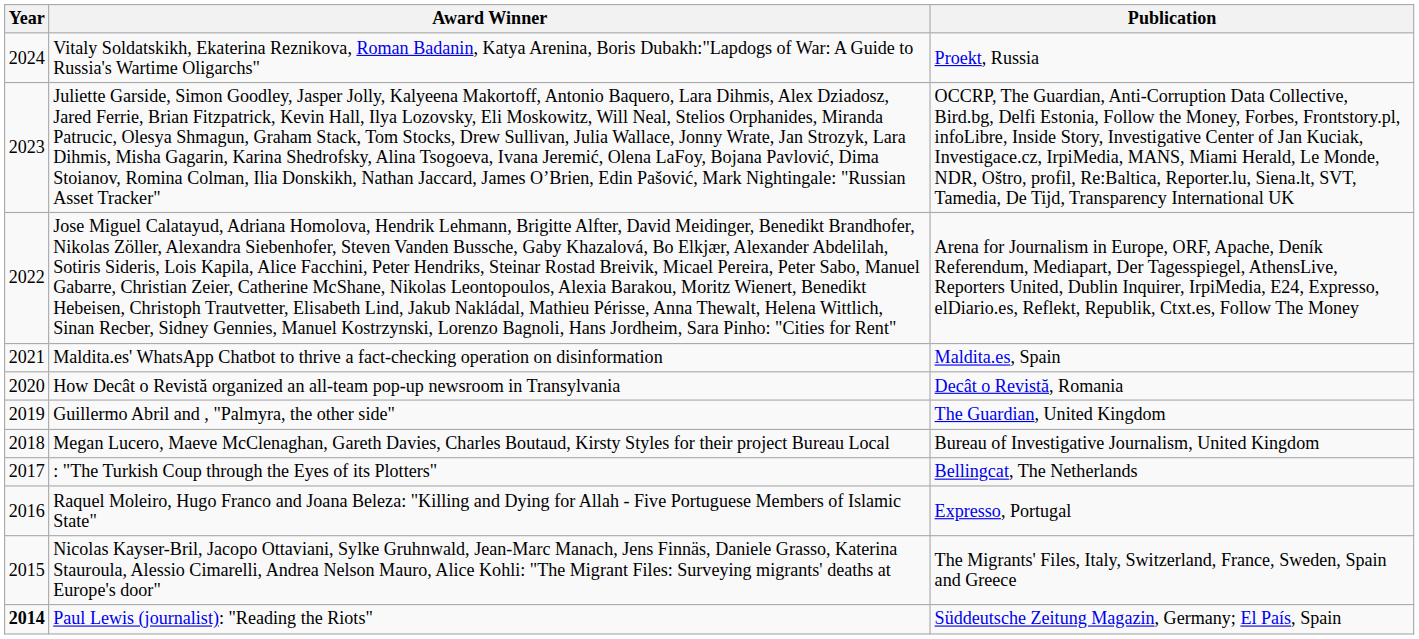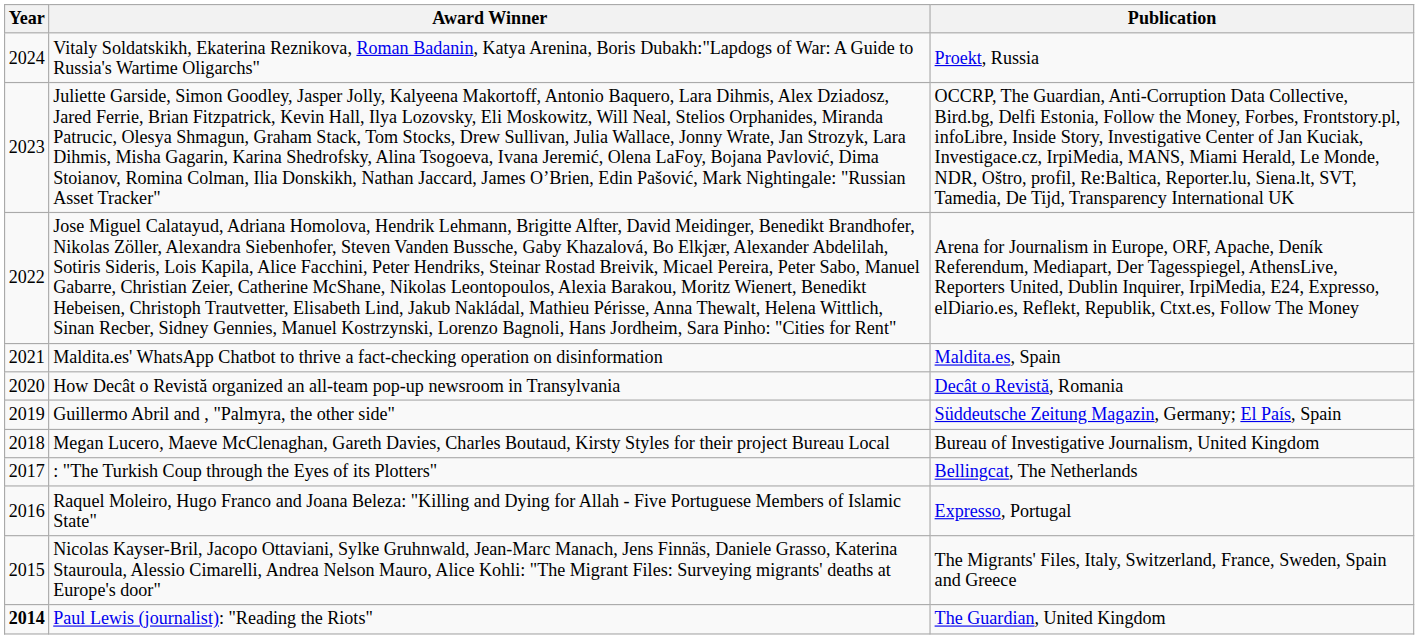Guillermo Abril and , "Palmyra, the other side" | Publication: The Guardian, United Kingdom -> Süddeutsche Zeitung Magazin, Germany; El País, Spain
Paul Lewis (journalist): "Reading the Riots" | Publication: Süddeutsche Zeitung Magazin, Germany; El País, Spain -> The Guardian, United Kingdom
